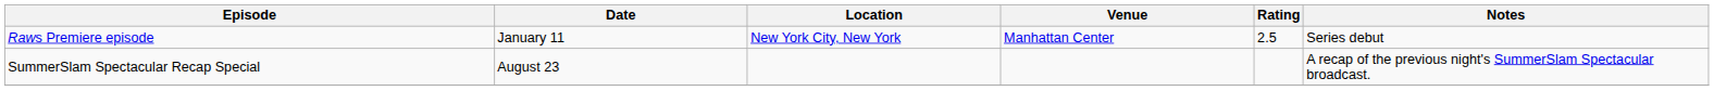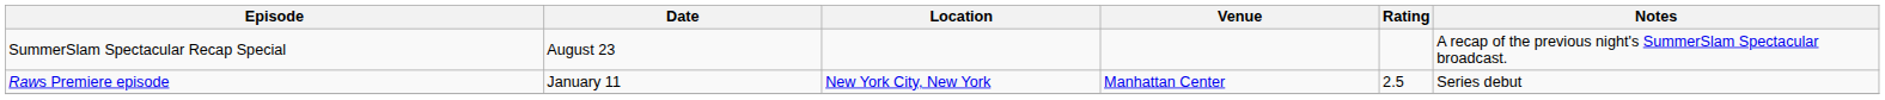rows swapped: Raws Premiere episode <-> SummerSlam Spectacular Recap Special
